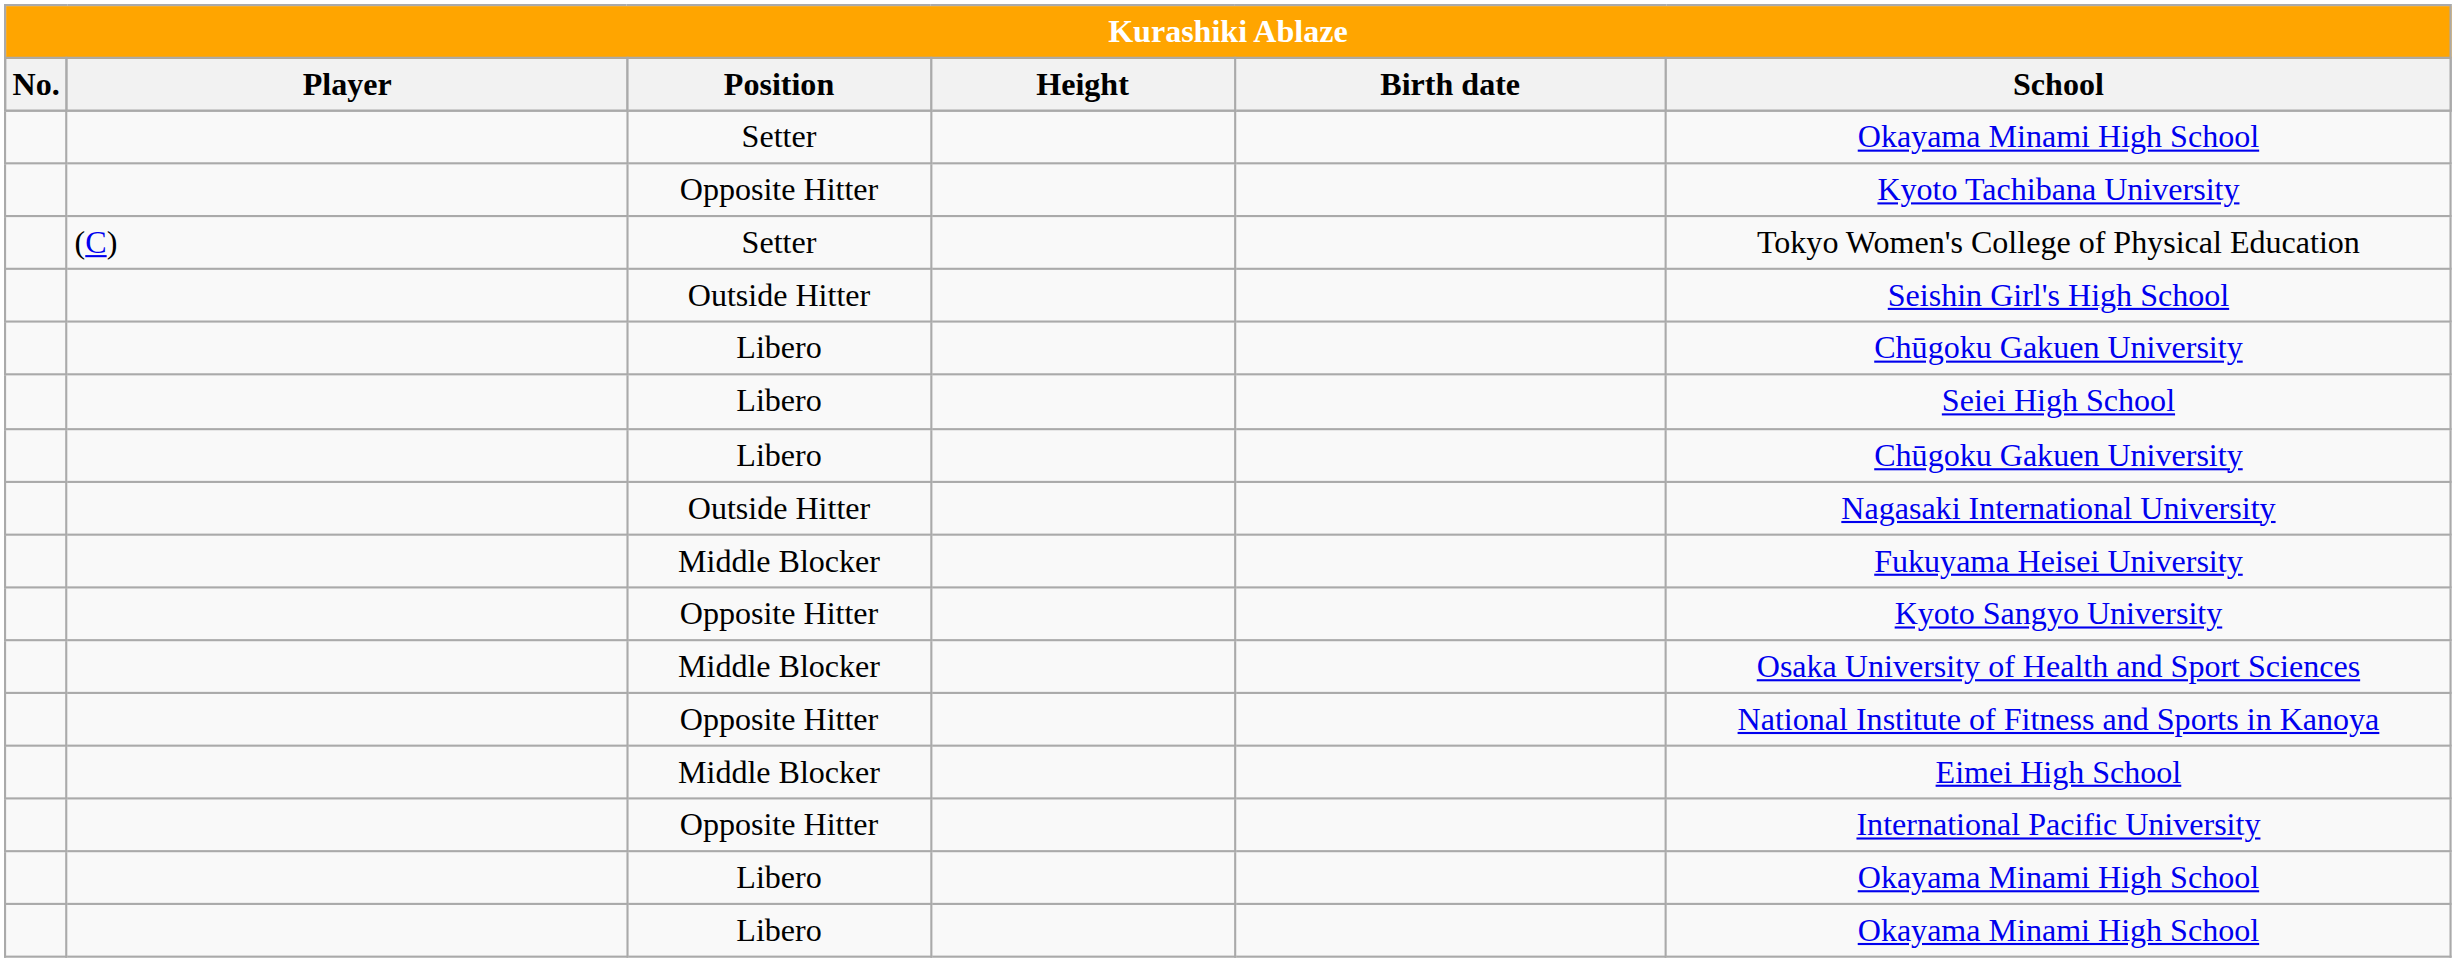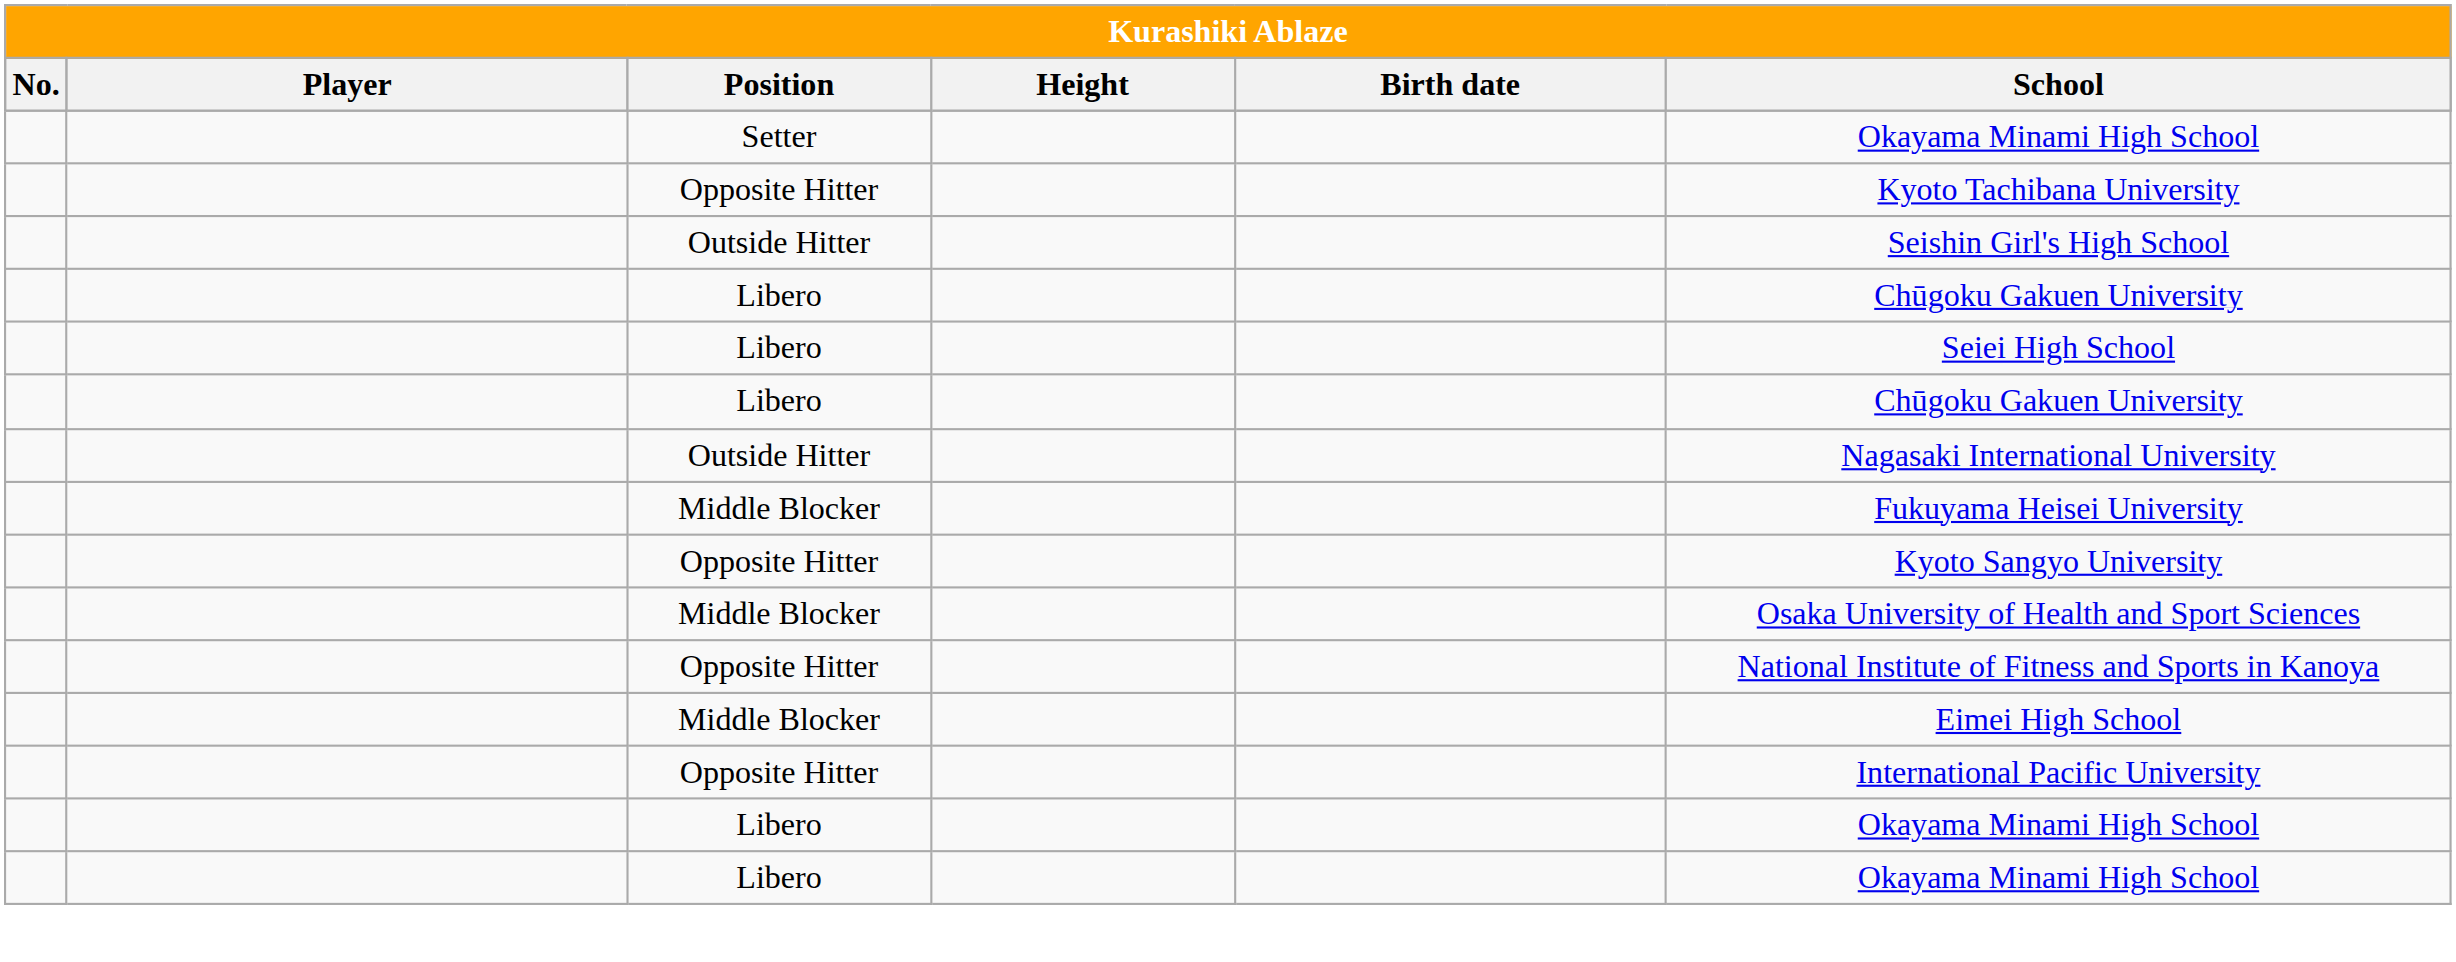- row: (C) | Setter | Tokyo Women's College of Physical Education
